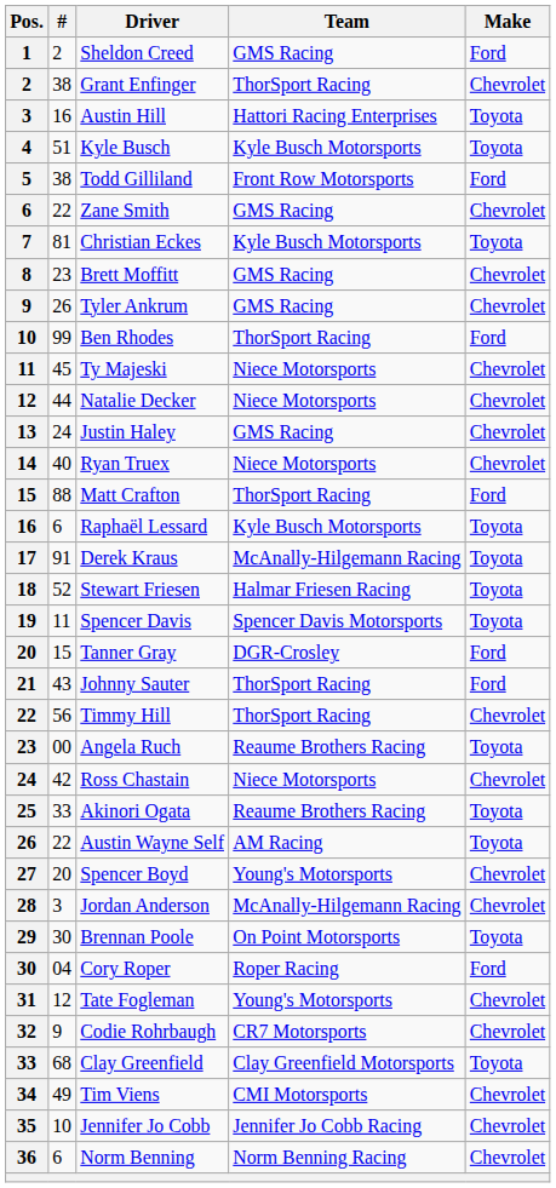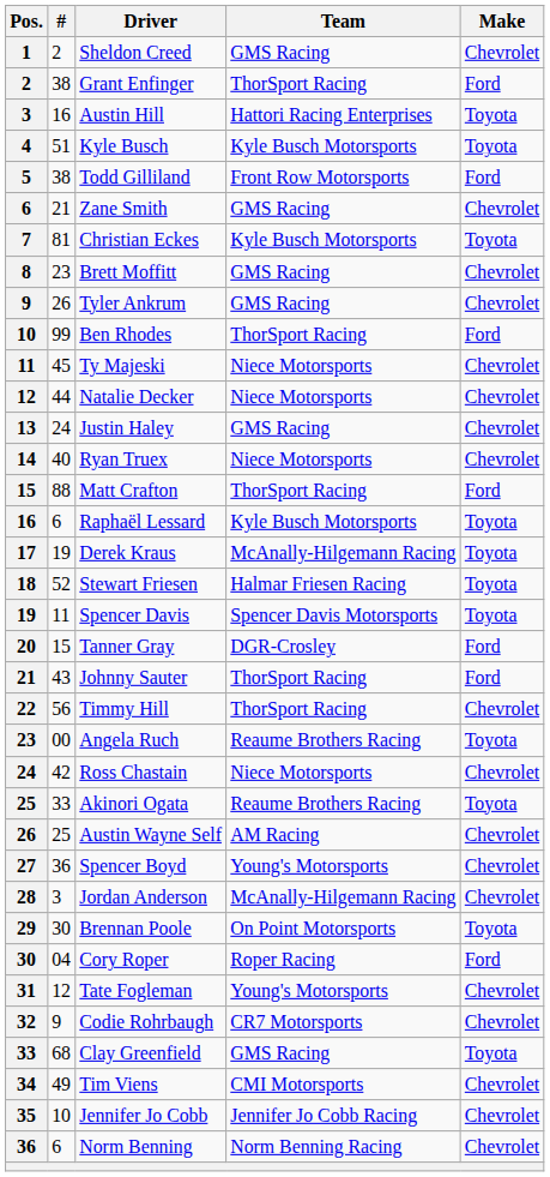Sheldon Creed | Make: Ford -> Chevrolet
Grant Enfinger | Make: Chevrolet -> Ford
Zane Smith | #: 22 -> 21
Derek Kraus | #: 91 -> 19
Austin Wayne Self | #: 22 -> 25
Austin Wayne Self | Make: Toyota -> Chevrolet
Spencer Boyd | #: 20 -> 36
Clay Greenfield | Team: Clay Greenfield Motorsports -> GMS Racing
